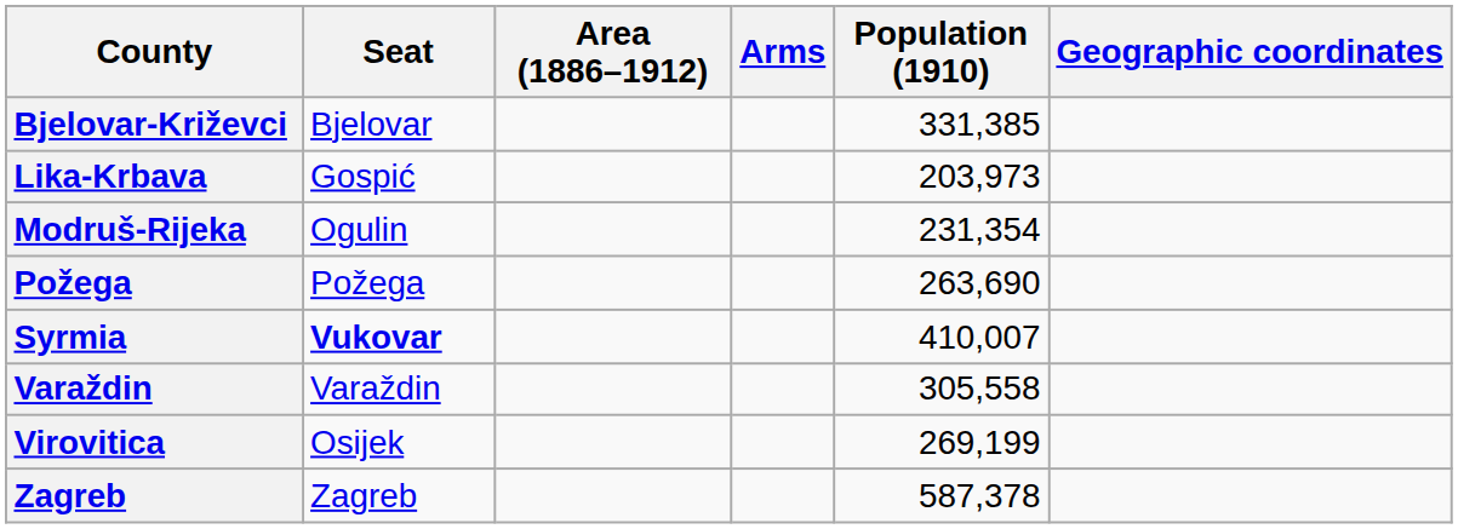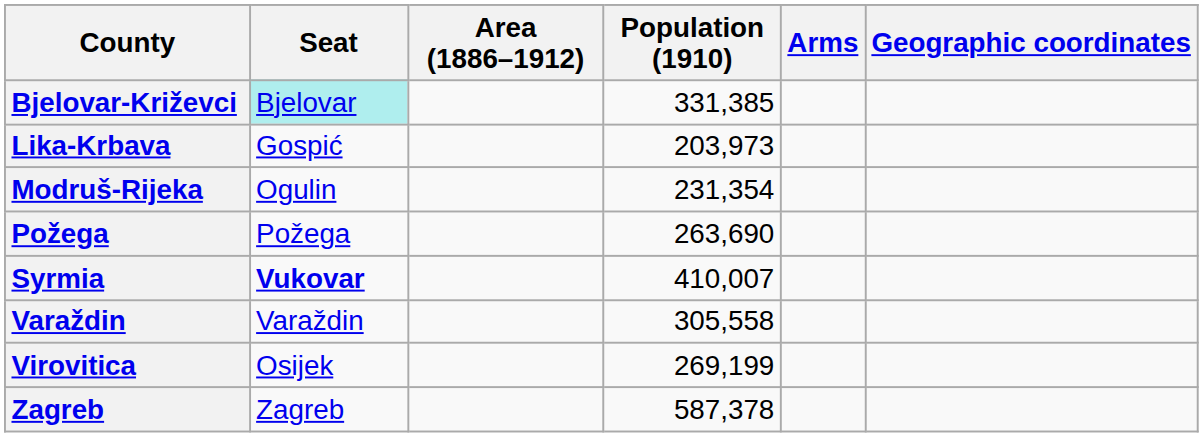columns swapped: Population (1910) <-> Arms
Bjelovar-Križevci | Seat: no background -> paleturquoise background
